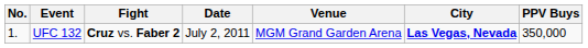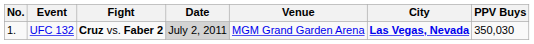UFC 132 | Date: no background -> lightgrey background
UFC 132 | PPV Buys: 350,000 -> 350,030
